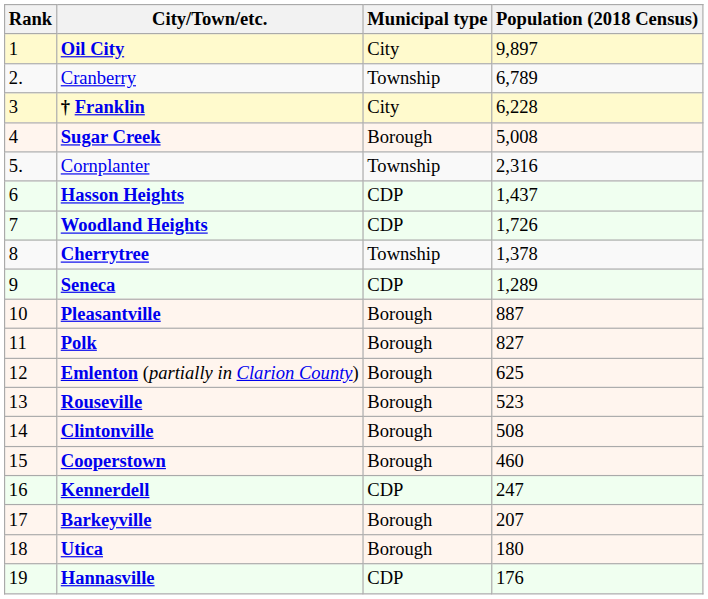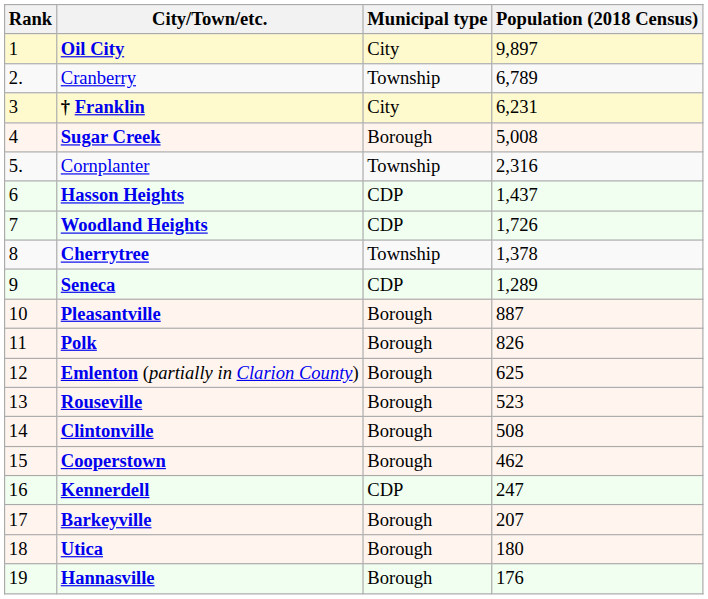† Franklin | Population (2018 Census): 6,228 -> 6,231
Polk | Population (2018 Census): 827 -> 826
Cooperstown | Population (2018 Census): 460 -> 462
Hannasville | Municipal type: CDP -> Borough
